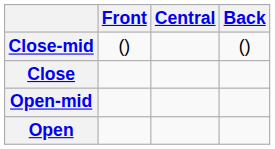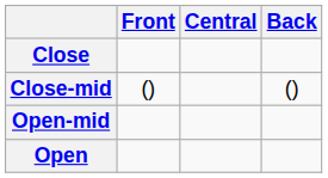rows swapped: Close <-> Close-mid
